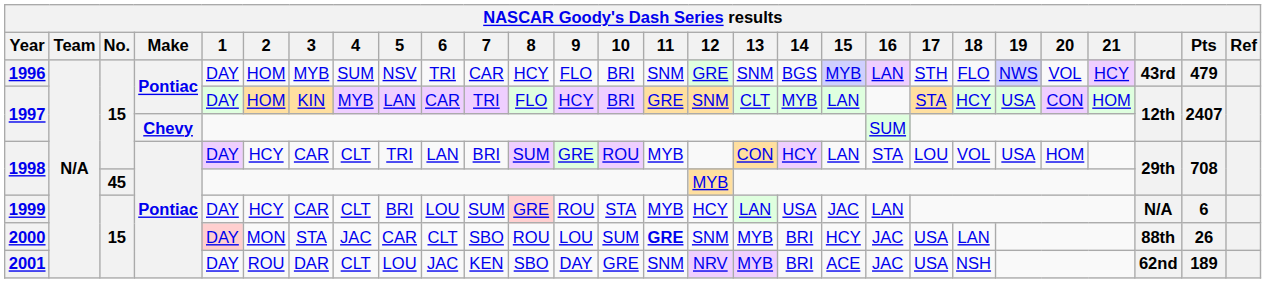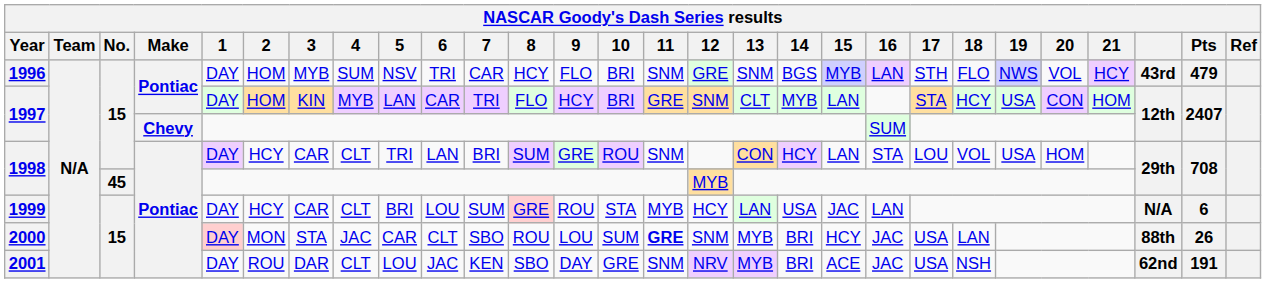1998 / 15 | 11: MYB -> SNM
2001 | Pts: 189 -> 191
